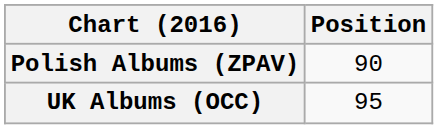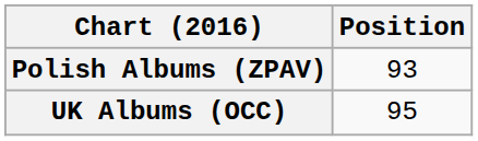Polish Albums (ZPAV) | Position: 90 -> 93
